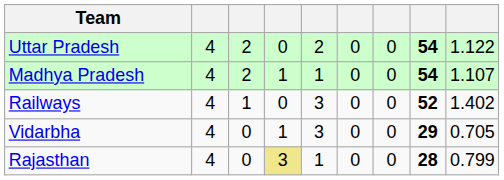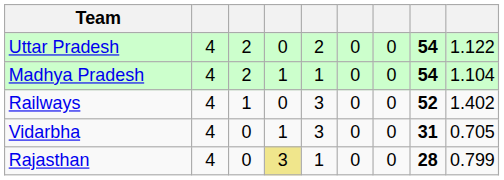Madhya Pradesh | column 9: 1.107 -> 1.104
Vidarbha | column 8: 29 -> 31
